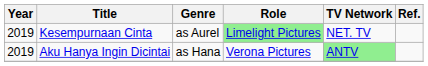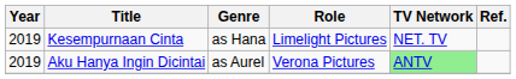Kesempurnaan Cinta | Genre: as Aurel -> as Hana
Kesempurnaan Cinta | Role: lightgreen background -> no background
Aku Hanya Ingin Dicintai | Genre: as Hana -> as Aurel
